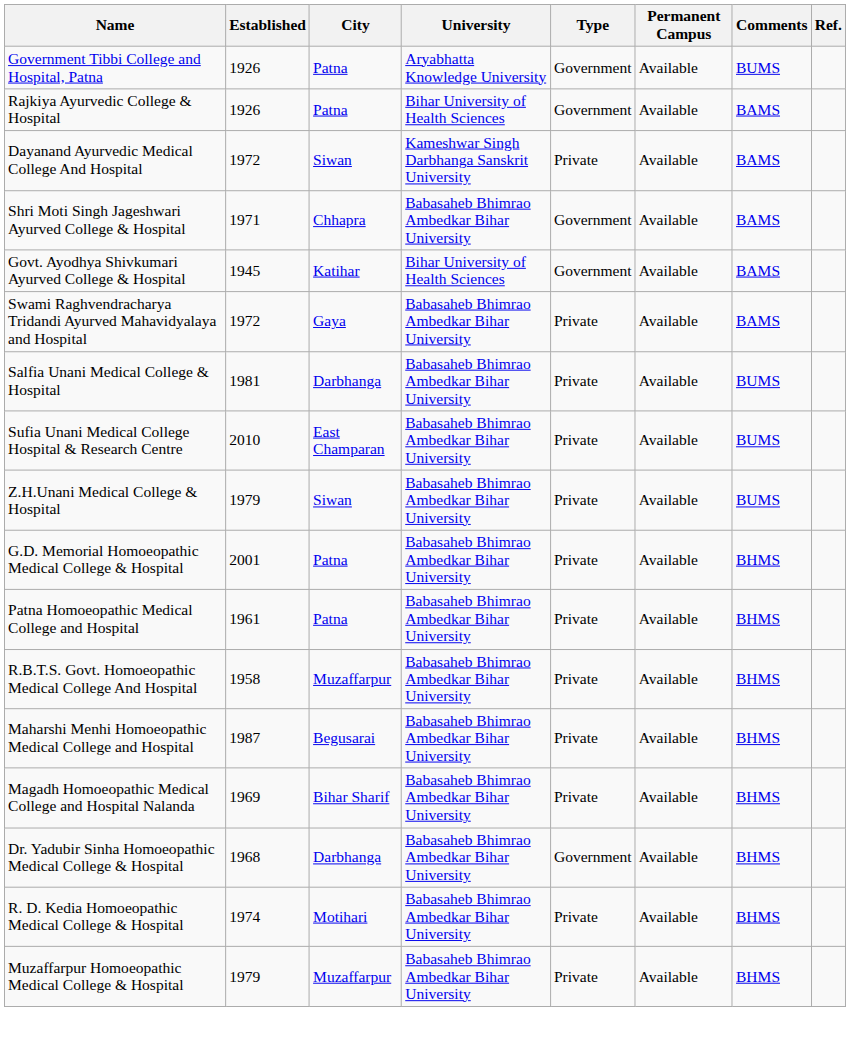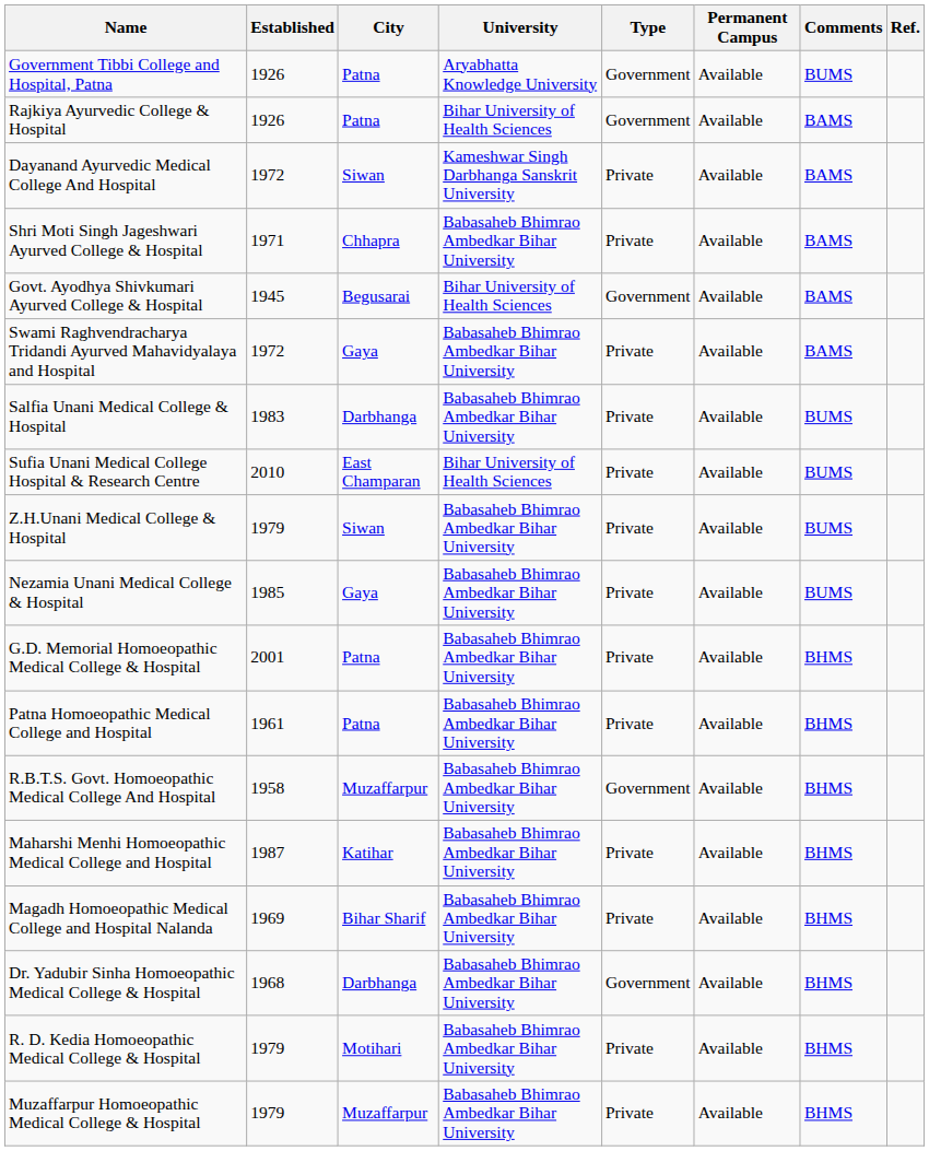Shri Moti Singh Jageshwari Ayurved College & Hospital | Type: Government -> Private
Govt. Ayodhya Shivkumari Ayurved College & Hospital | City: Katihar -> Begusarai
Salfia Unani Medical College & Hospital | Established: 1981 -> 1983
Sufia Unani Medical College Hospital & Research Centre | University: Babasaheb Bhimrao Ambedkar Bihar University -> Bihar University of Health Sciences
+ row: Nezamia Unani Medical College & Hospital | 1985 | Gaya | Babasaheb Bhimrao Ambedkar Bihar University | Private | Available | BUMS
R.B.T.S. Govt. Homoeopathic Medical College And Hospital | Type: Private -> Government
Maharshi Menhi Homoeopathic Medical College and Hospital | City: Begusarai -> Katihar
R. D. Kedia Homoeopathic Medical College & Hospital | Established: 1974 -> 1979
